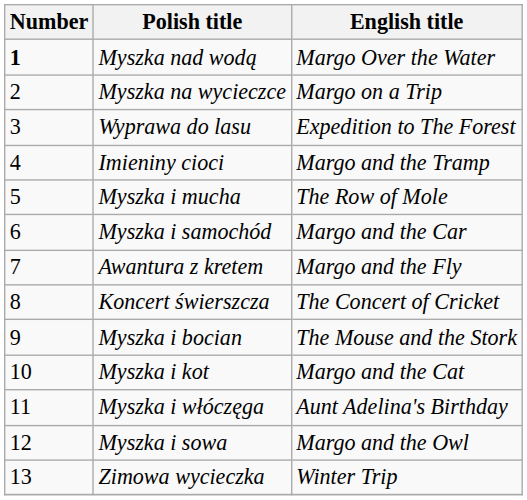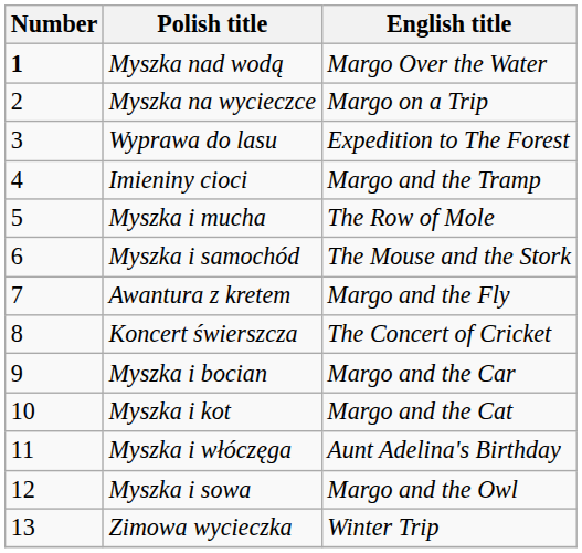Myszka i samochód | English title: Margo and the Car -> The Mouse and the Stork
Myszka i bocian | English title: The Mouse and the Stork -> Margo and the Car
